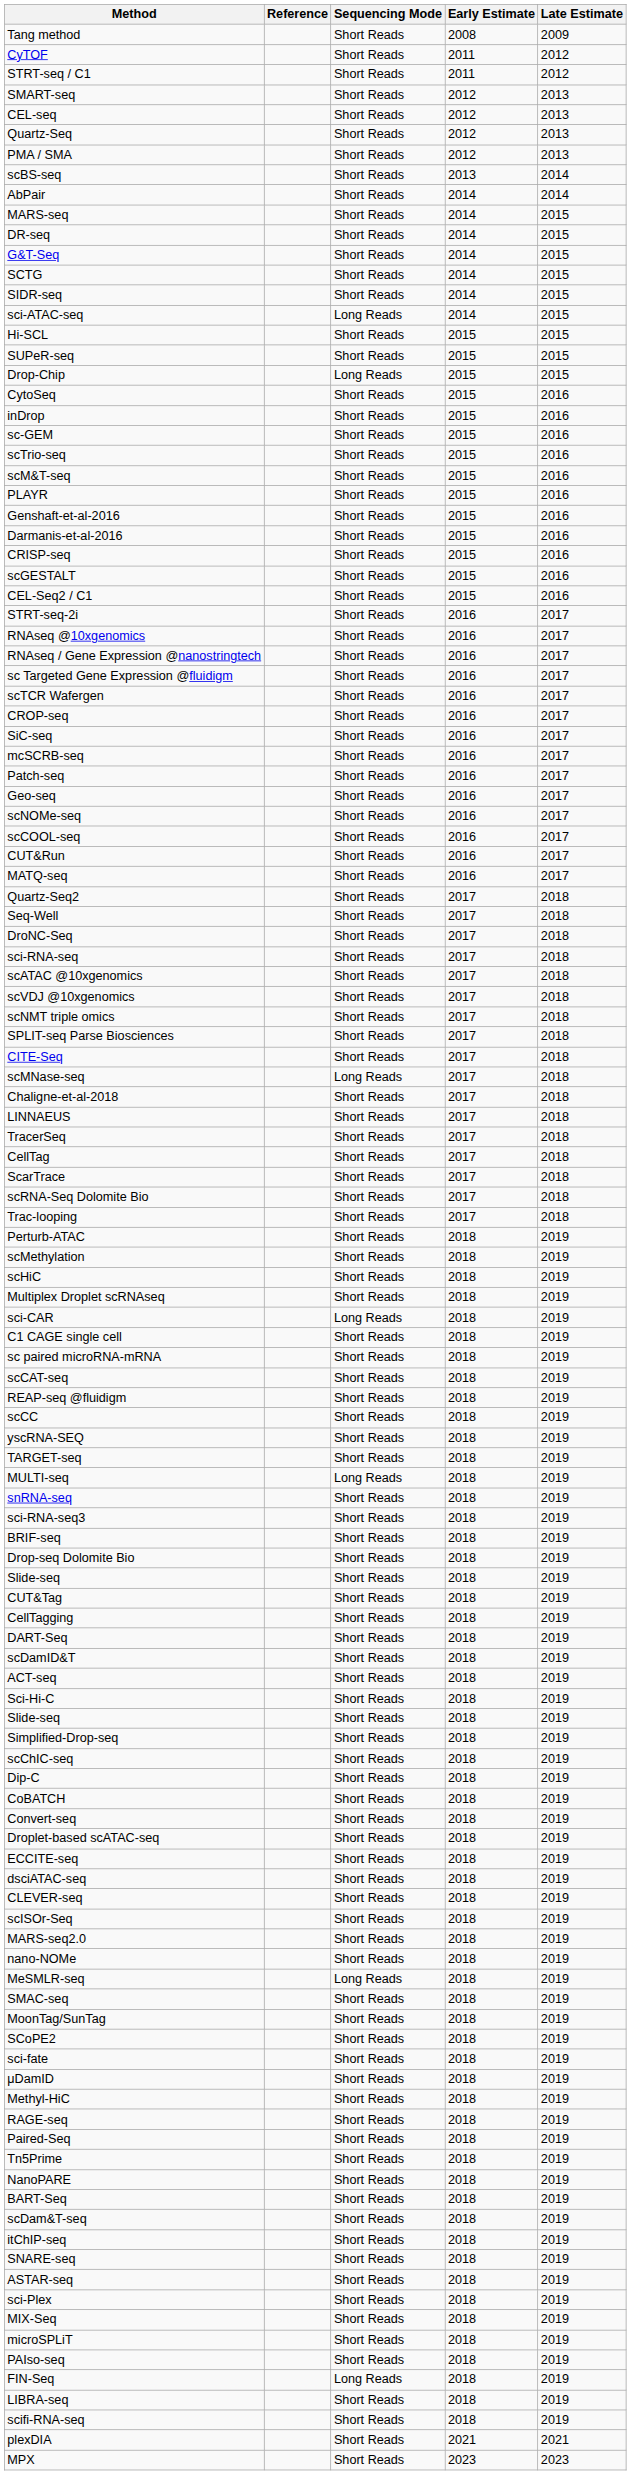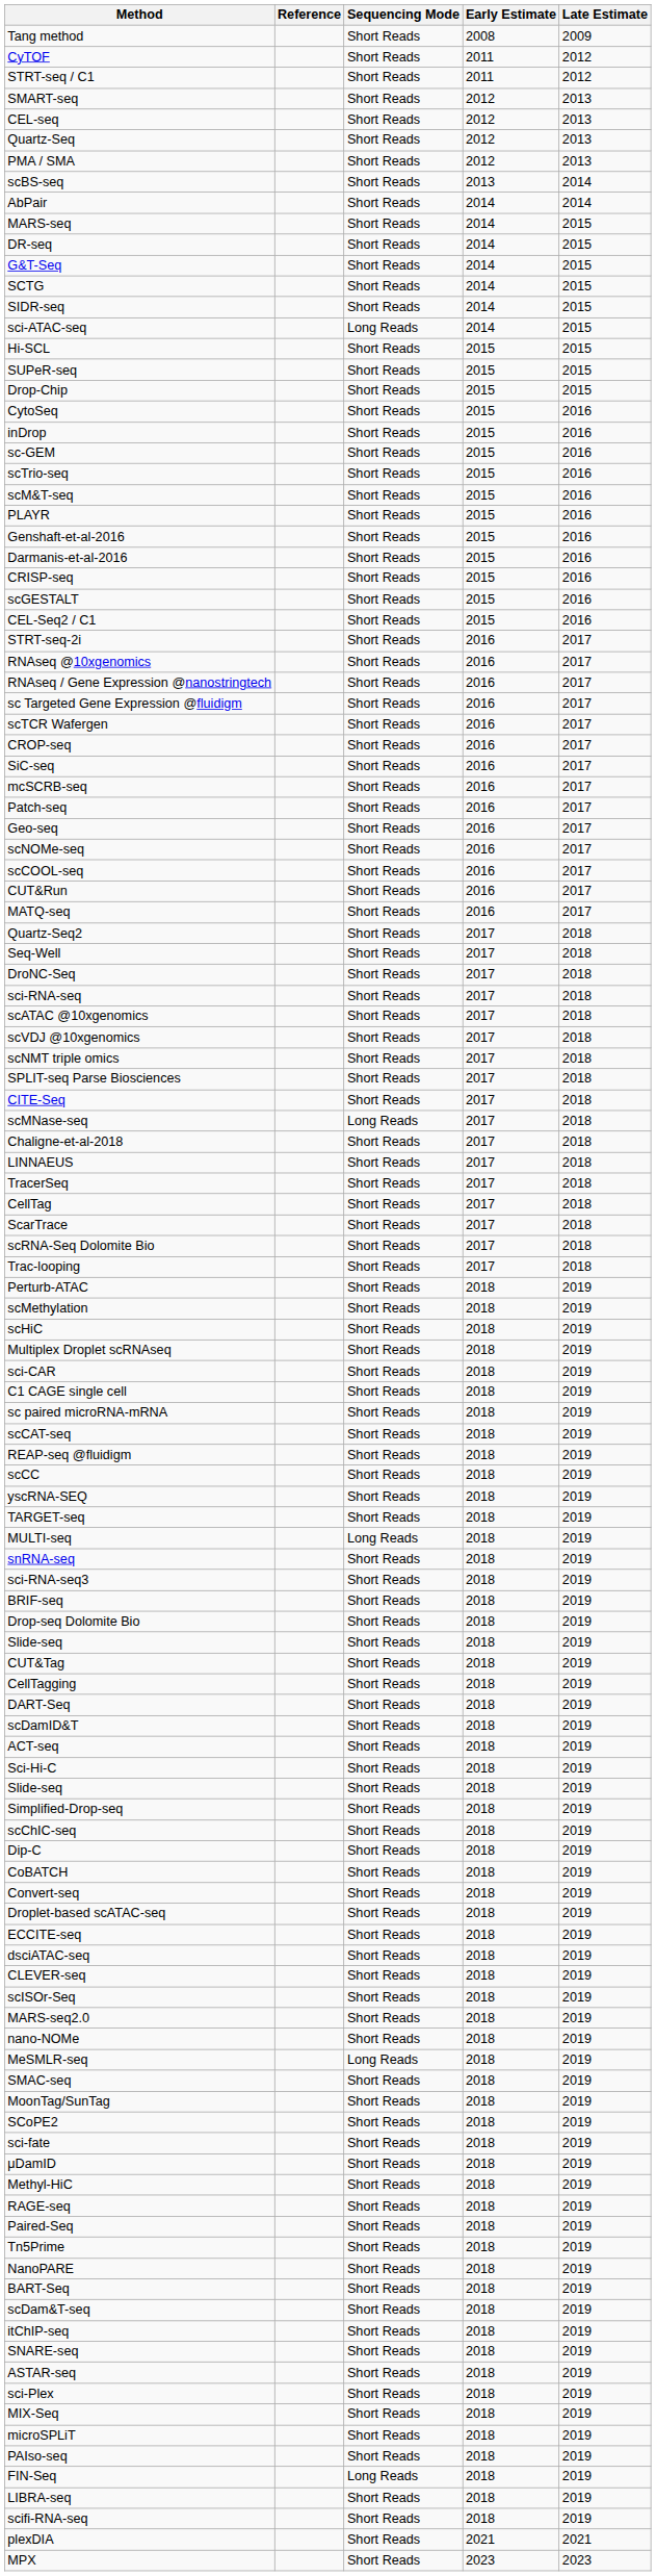Drop-Chip | Sequencing Mode: Long Reads -> Short Reads
sci-CAR | Sequencing Mode: Long Reads -> Short Reads
